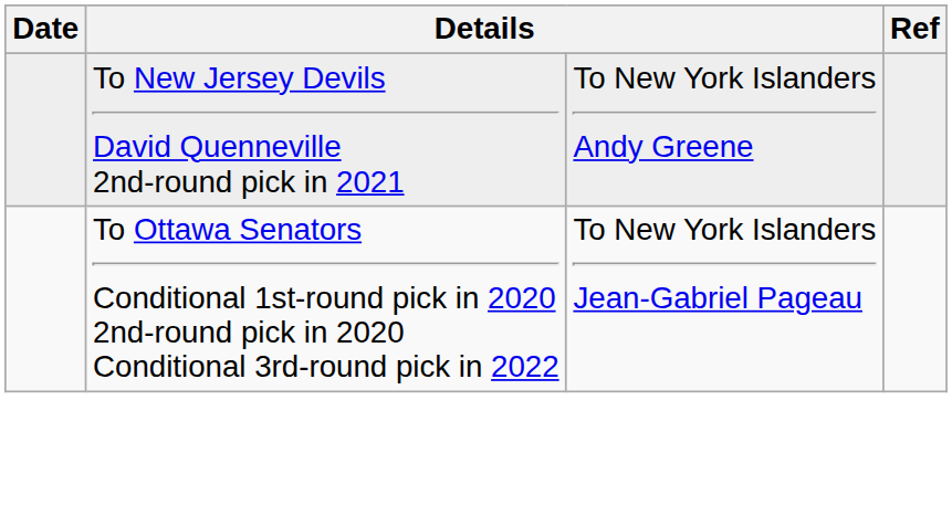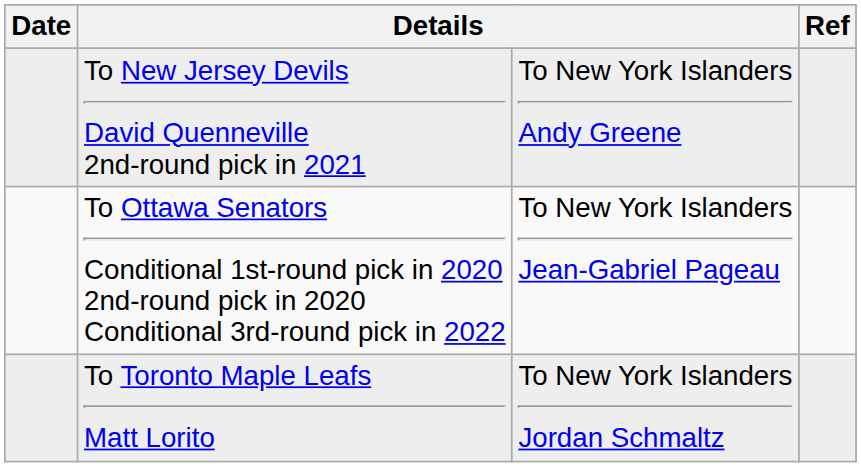+ row: To Toronto Maple Leafs Matt Lorito | To New York Islanders Jordan Schmaltz
